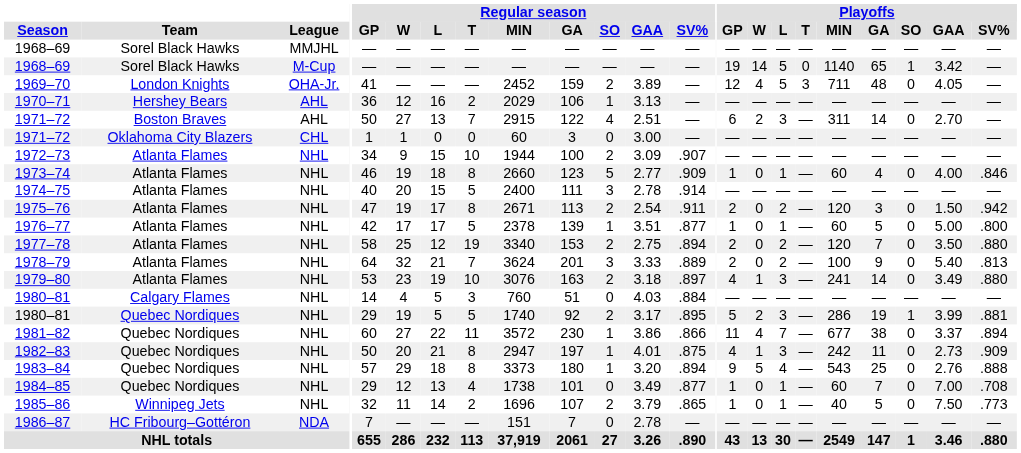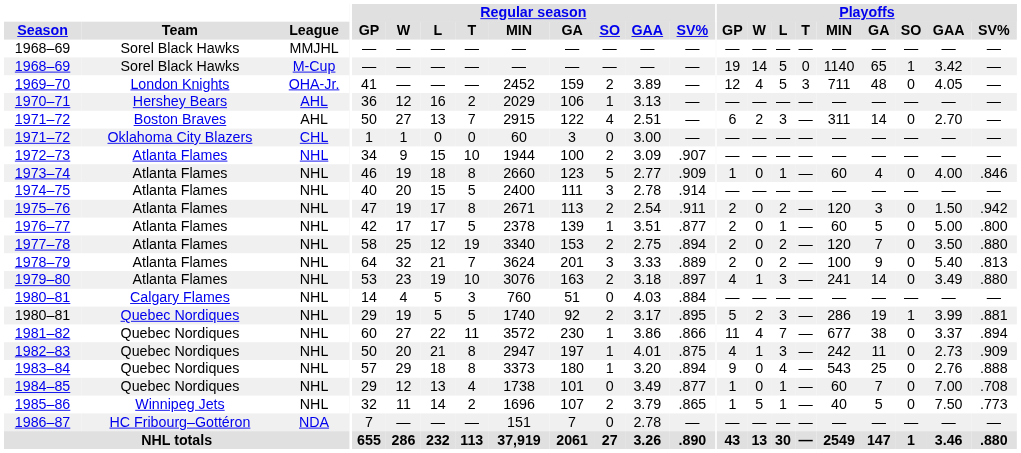1976–77 | Playoffs / GP: 1 -> 2
1983–84 | Playoffs / W: 5 -> 0
1985–86 | Playoffs / W: 0 -> 5
